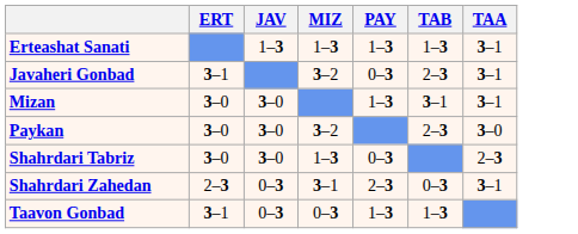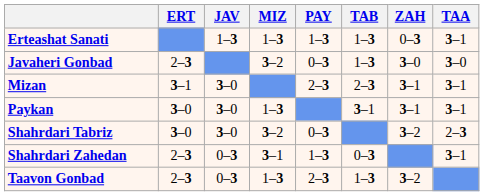+ column: ZAH | 0–3 | 3–0 | 3–1 | 3–1 | 3–2 | 3–2
Javaheri Gonbad | ERT: 3–1 -> 2–3
Javaheri Gonbad | TAB: 2–3 -> 1–3
Javaheri Gonbad | TAA: 3–1 -> 3–0
Mizan | ERT: 3–0 -> 3–1
Mizan | PAY: 1–3 -> 2–3
Mizan | TAB: 3–1 -> 2–3
Paykan | MIZ: 3–2 -> 1–3
Paykan | TAB: 2–3 -> 3–1
Paykan | TAA: 3–0 -> 3–1
Shahrdari Tabriz | MIZ: 1–3 -> 3–2
Shahrdari Zahedan | PAY: 2–3 -> 1–3
Taavon Gonbad | ERT: 3–1 -> 2–3
Taavon Gonbad | MIZ: 0–3 -> 1–3
Taavon Gonbad | PAY: 1–3 -> 2–3
